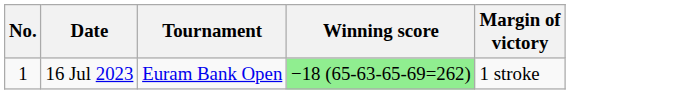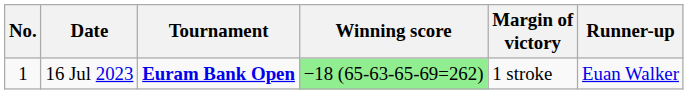+ column: Runner-up | Euan Walker
16 Jul 2023 | Tournament: normal -> bold
